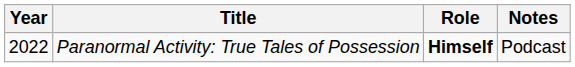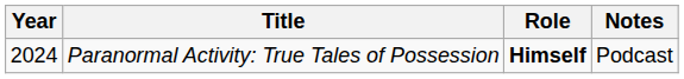Paranormal Activity: True Tales of Possession | Year: 2022 -> 2024
